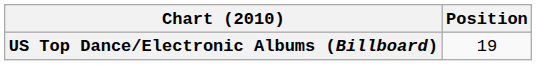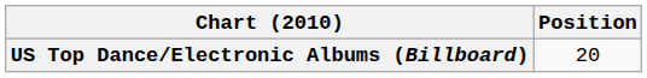US Top Dance/Electronic Albums (Billboard) | Position: 19 -> 20
